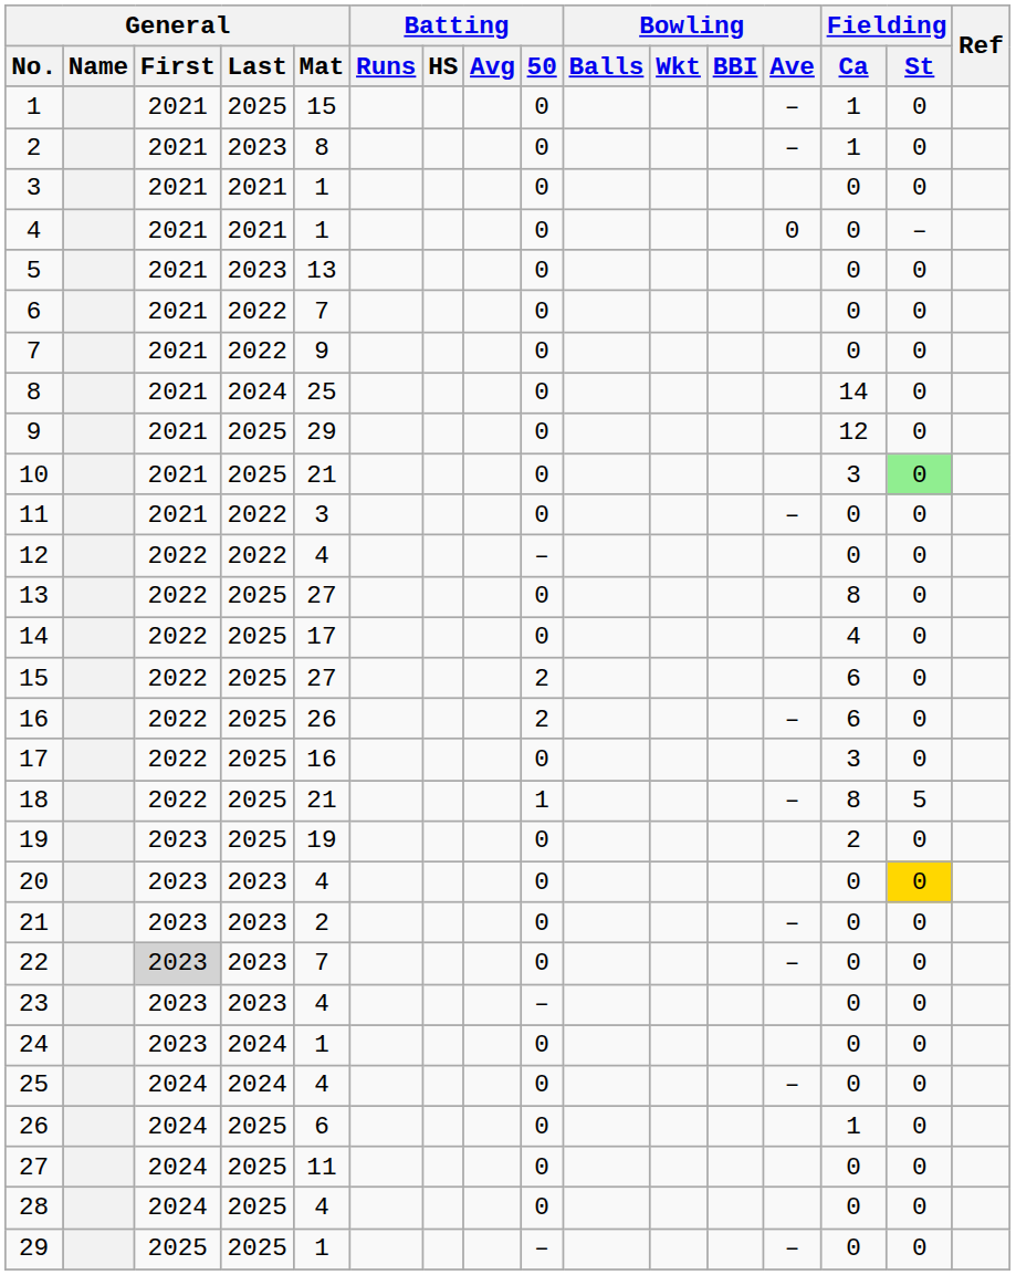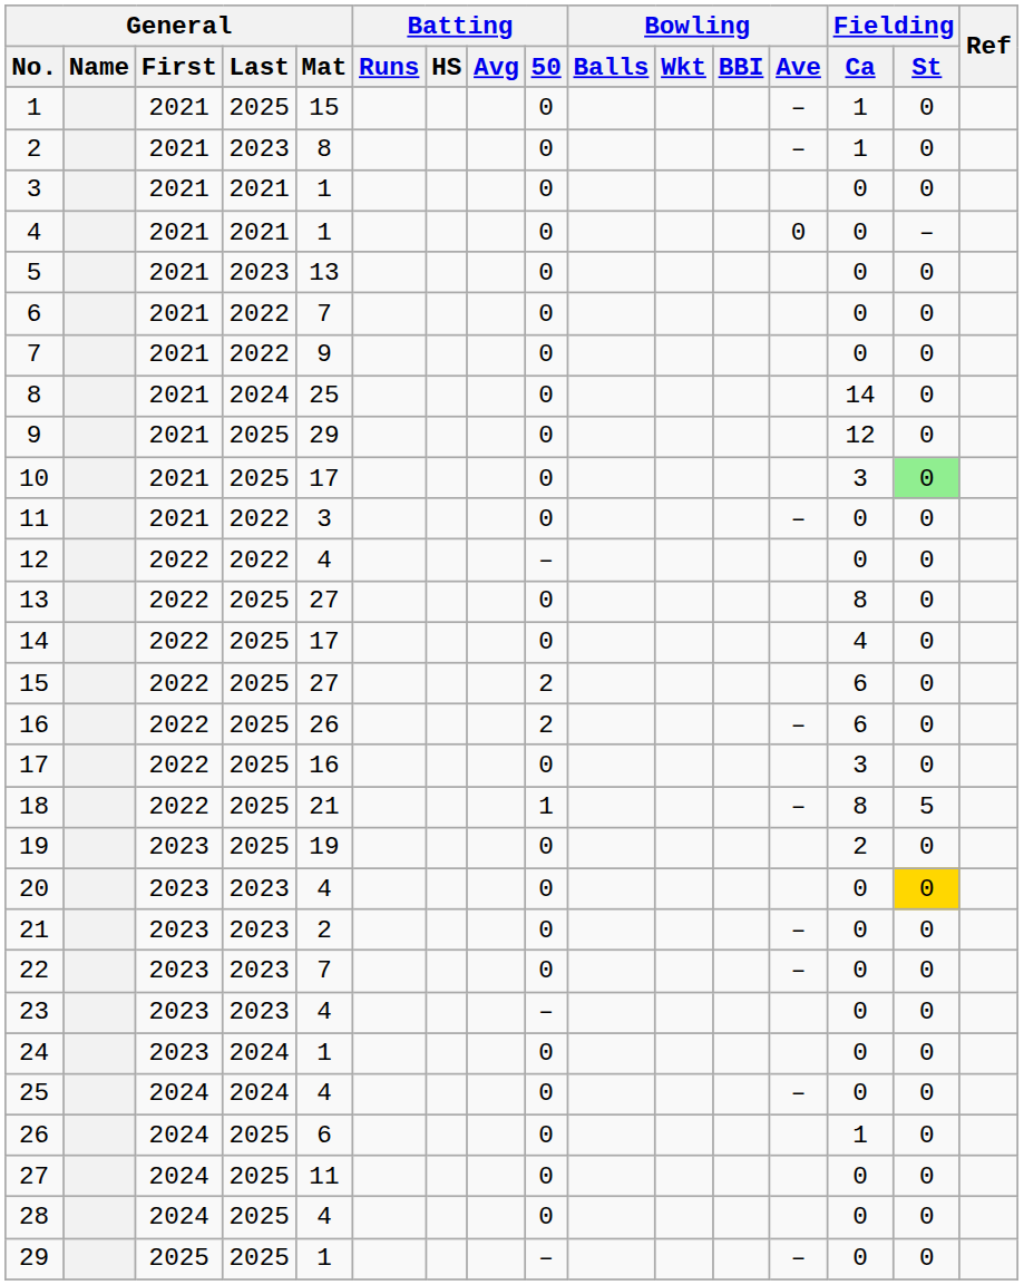10 | General / Mat: 21 -> 17
22 | General / First: lightgrey background -> no background
